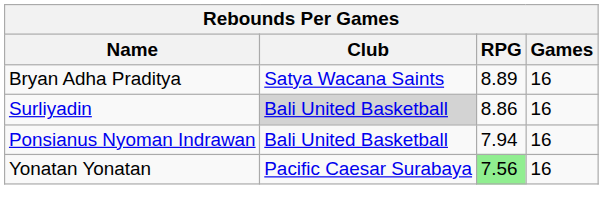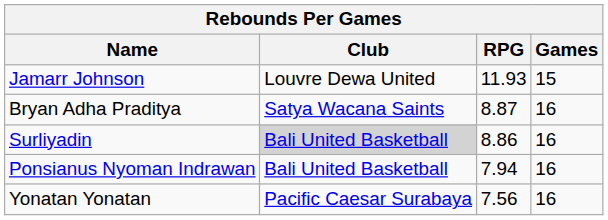+ row: Jamarr Johnson | Louvre Dewa United | 11.93 | 15
Bryan Adha Praditya | RPG: 8.89 -> 8.87
Yonatan Yonatan | RPG: lightgreen background -> no background
